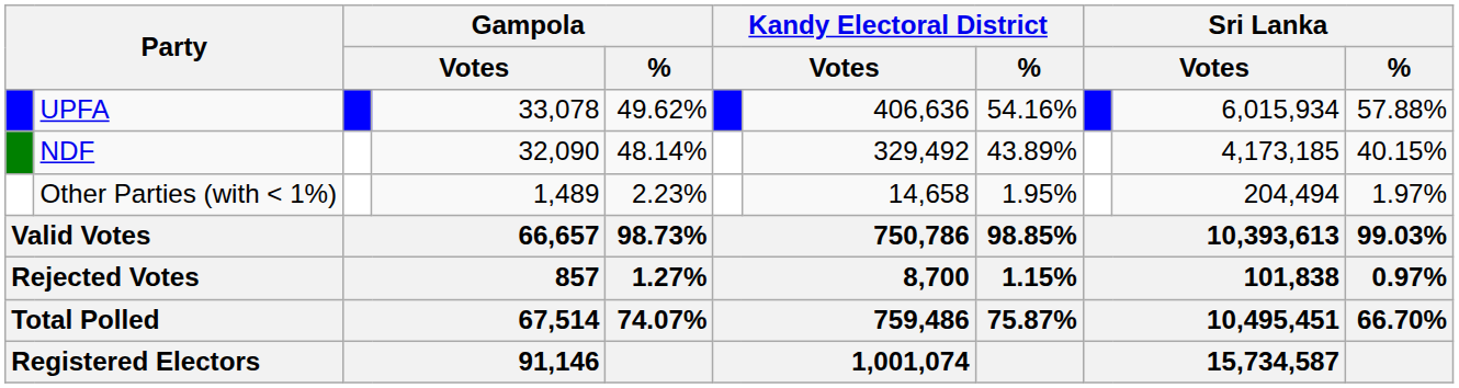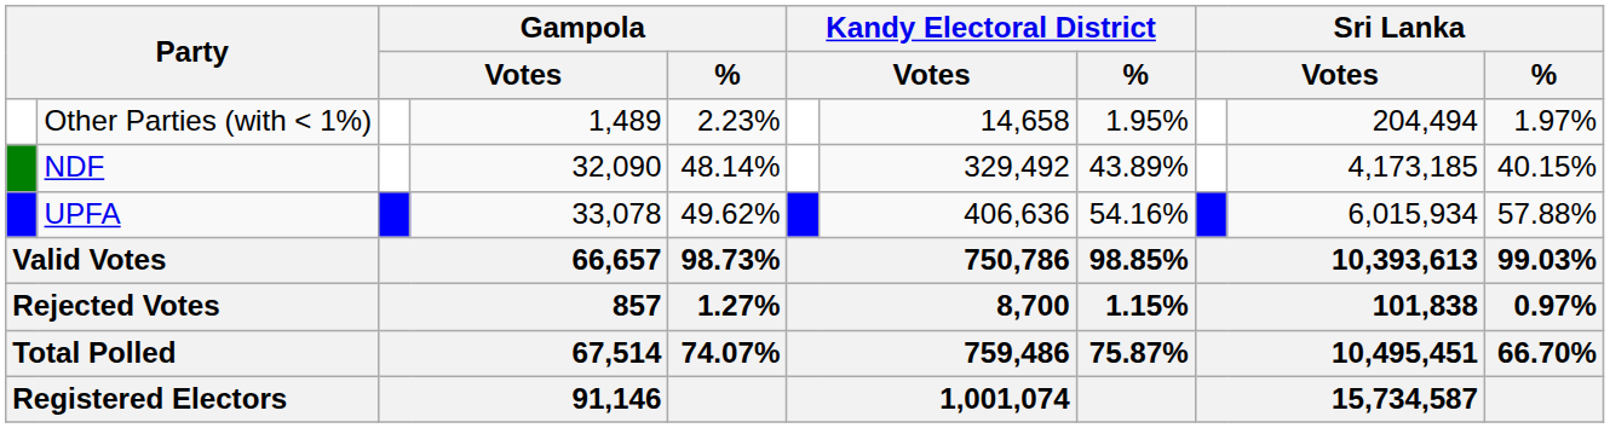rows swapped: UPFA <-> Other Parties (with < 1%)
